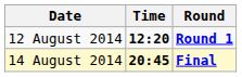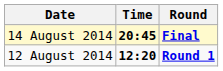rows swapped: 12 August 2014 <-> 14 August 2014
